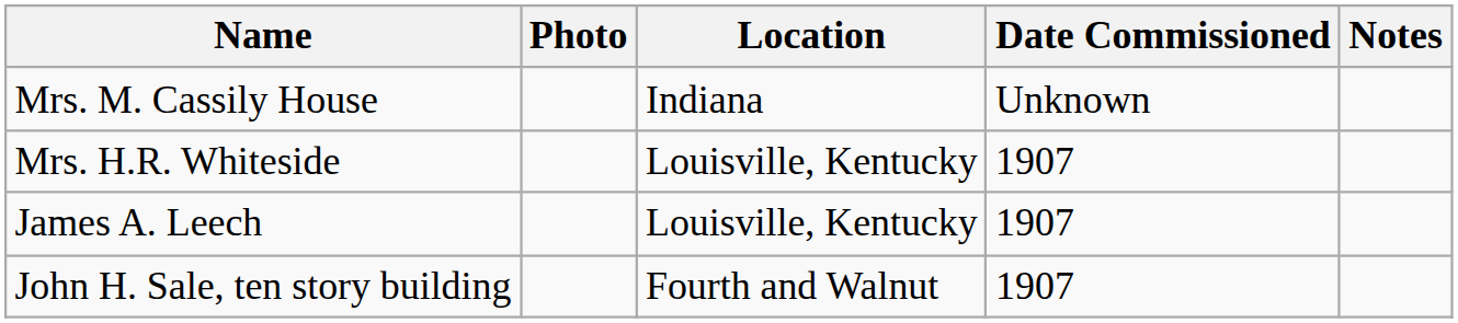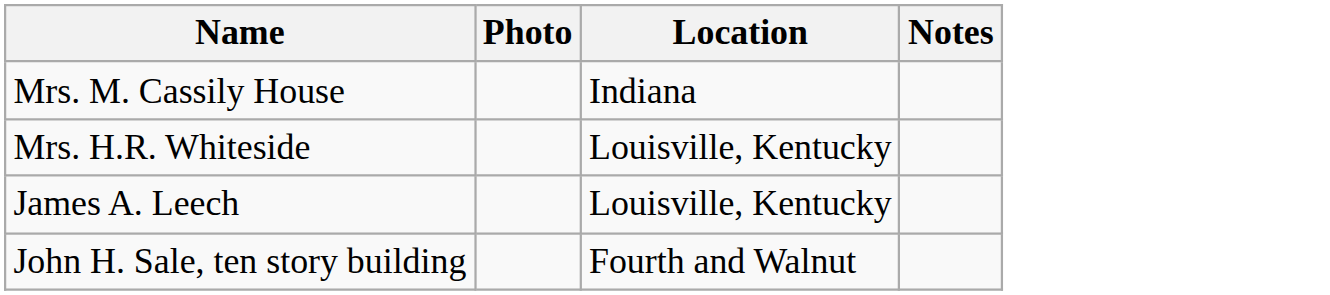- column: Date Commissioned | Unknown | 1907 | 1907 | 1907
